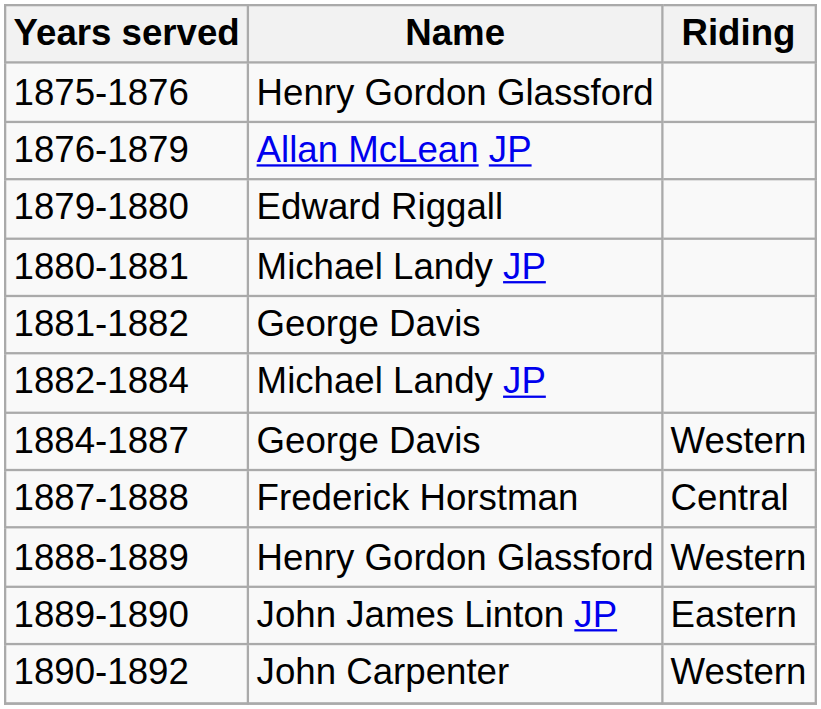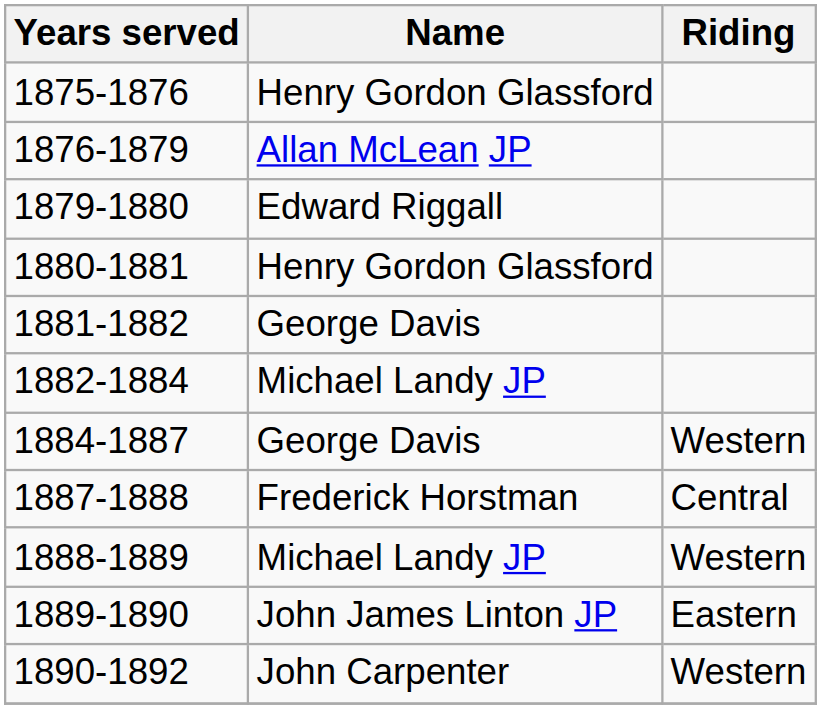1880-1881 | Name: Michael Landy JP -> Henry Gordon Glassford
1888-1889 | Name: Henry Gordon Glassford -> Michael Landy JP
